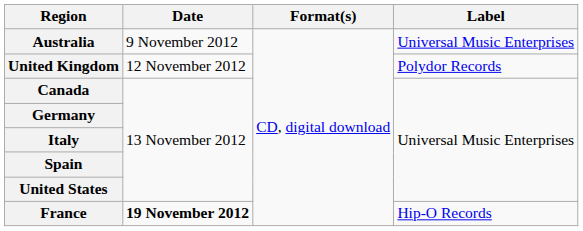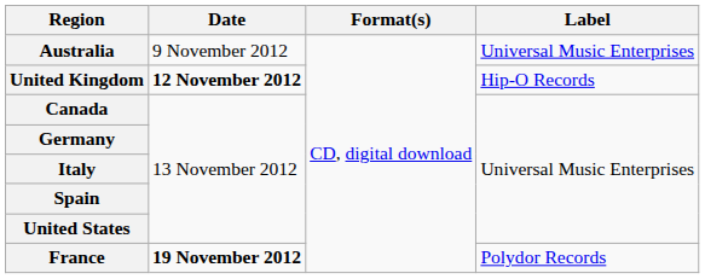United Kingdom | Date: normal -> bold
United Kingdom | Label: Polydor Records -> Hip-O Records
France | Label: Hip-O Records -> Polydor Records
